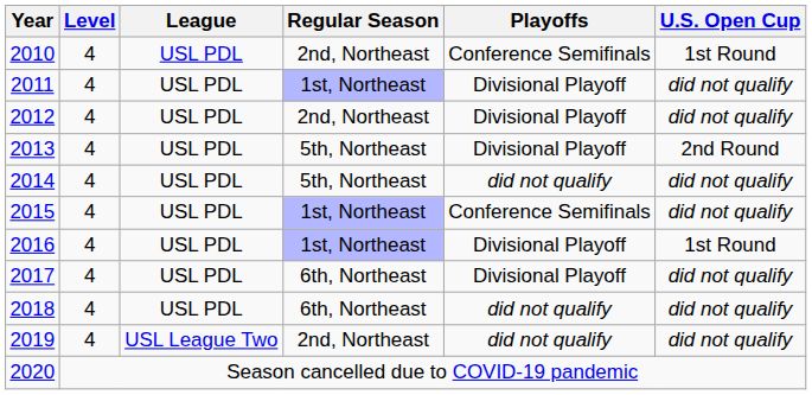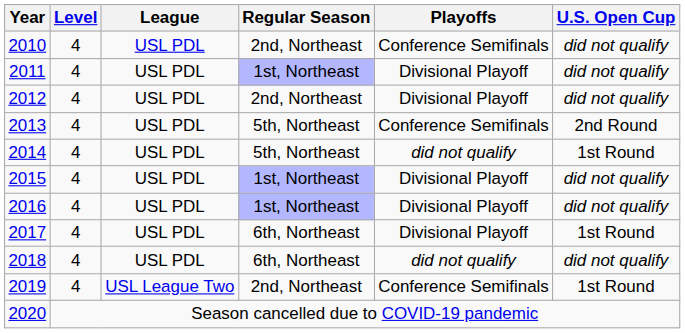2010 | U.S. Open Cup: 1st Round -> did not qualify
2013 | Playoffs: Divisional Playoff -> Conference Semifinals
2014 | U.S. Open Cup: did not qualify -> 1st Round
2015 | Playoffs: Conference Semifinals -> Divisional Playoff
2016 | U.S. Open Cup: 1st Round -> did not qualify
2017 | U.S. Open Cup: did not qualify -> 1st Round
2019 | Playoffs: did not qualify -> Conference Semifinals
2019 | U.S. Open Cup: did not qualify -> 1st Round
